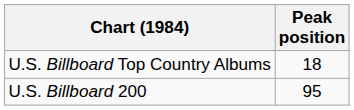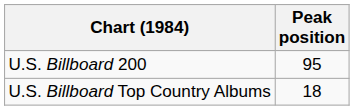rows swapped: U.S. Billboard Top Country Albums <-> U.S. Billboard 200
